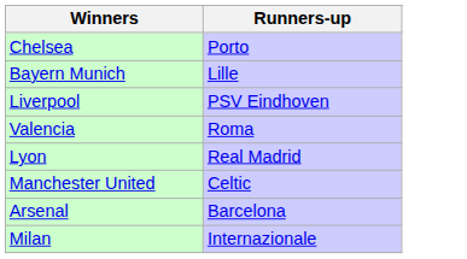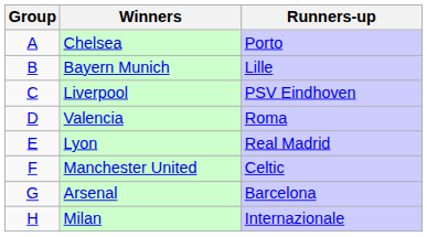+ column: Group | A | B | C | D | E | F | G | H
